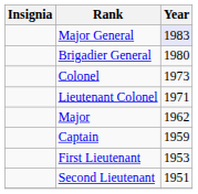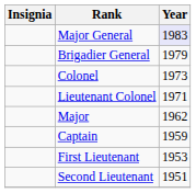Brigadier General | Year: 1980 -> 1979
